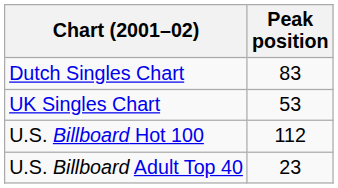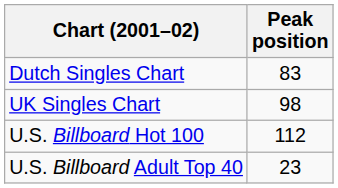UK Singles Chart | Peak position: 53 -> 98
